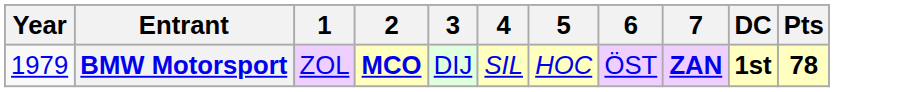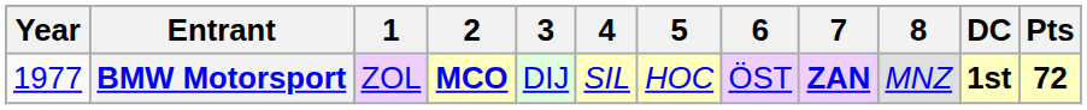+ column: 8 | MNZ
BMW Motorsport | Year: 1979 -> 1977
BMW Motorsport | Pts: 78 -> 72
